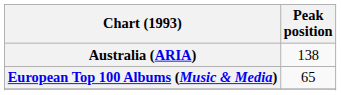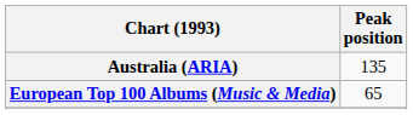Australia (ARIA) | Peak position: 138 -> 135
